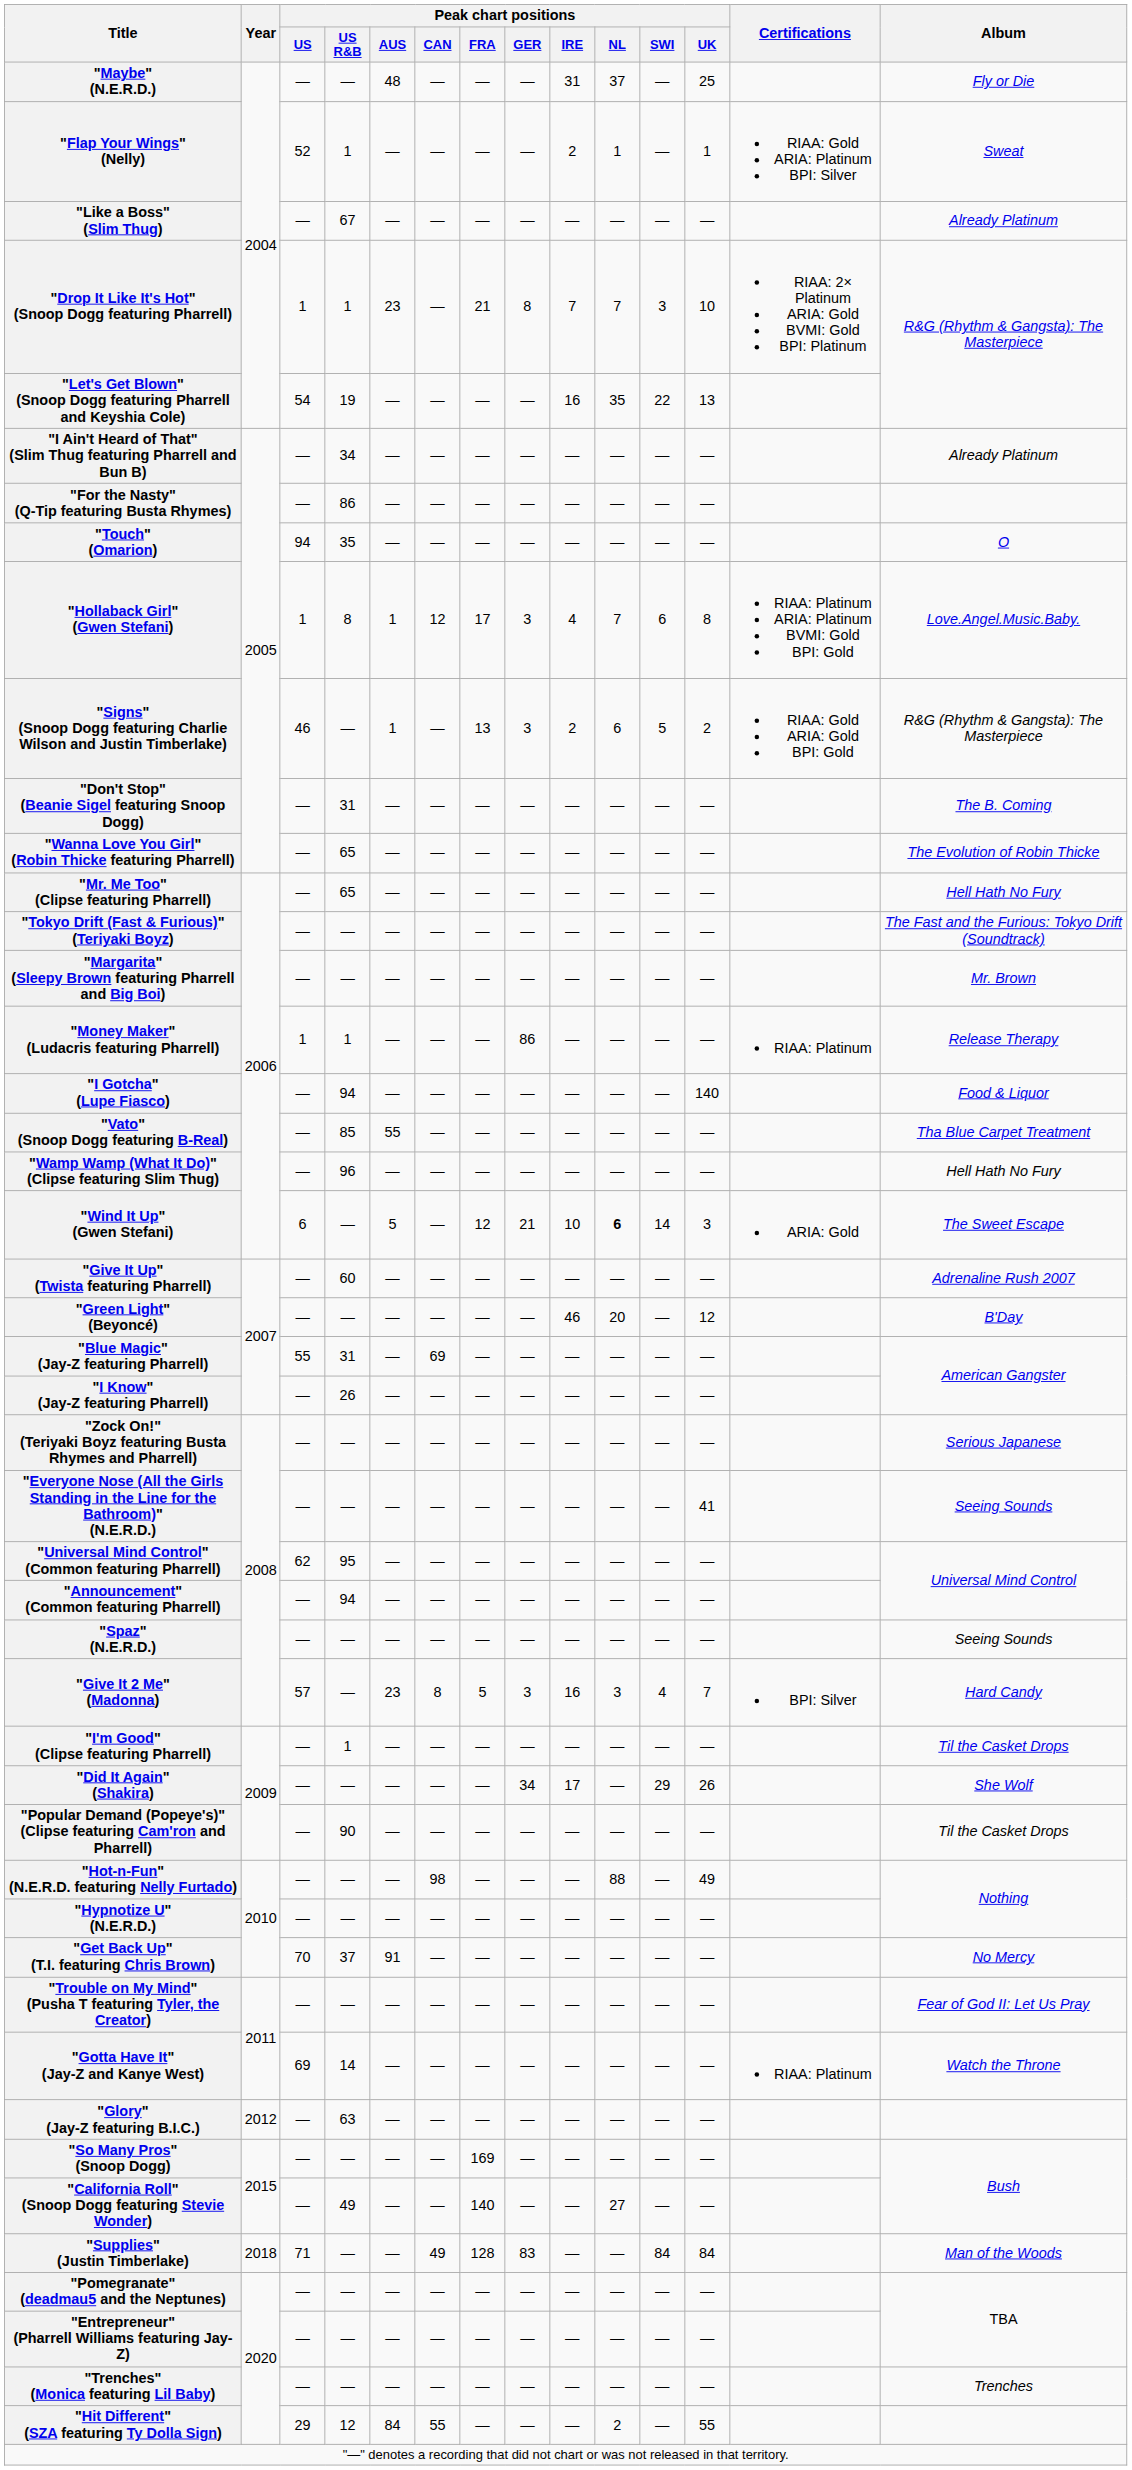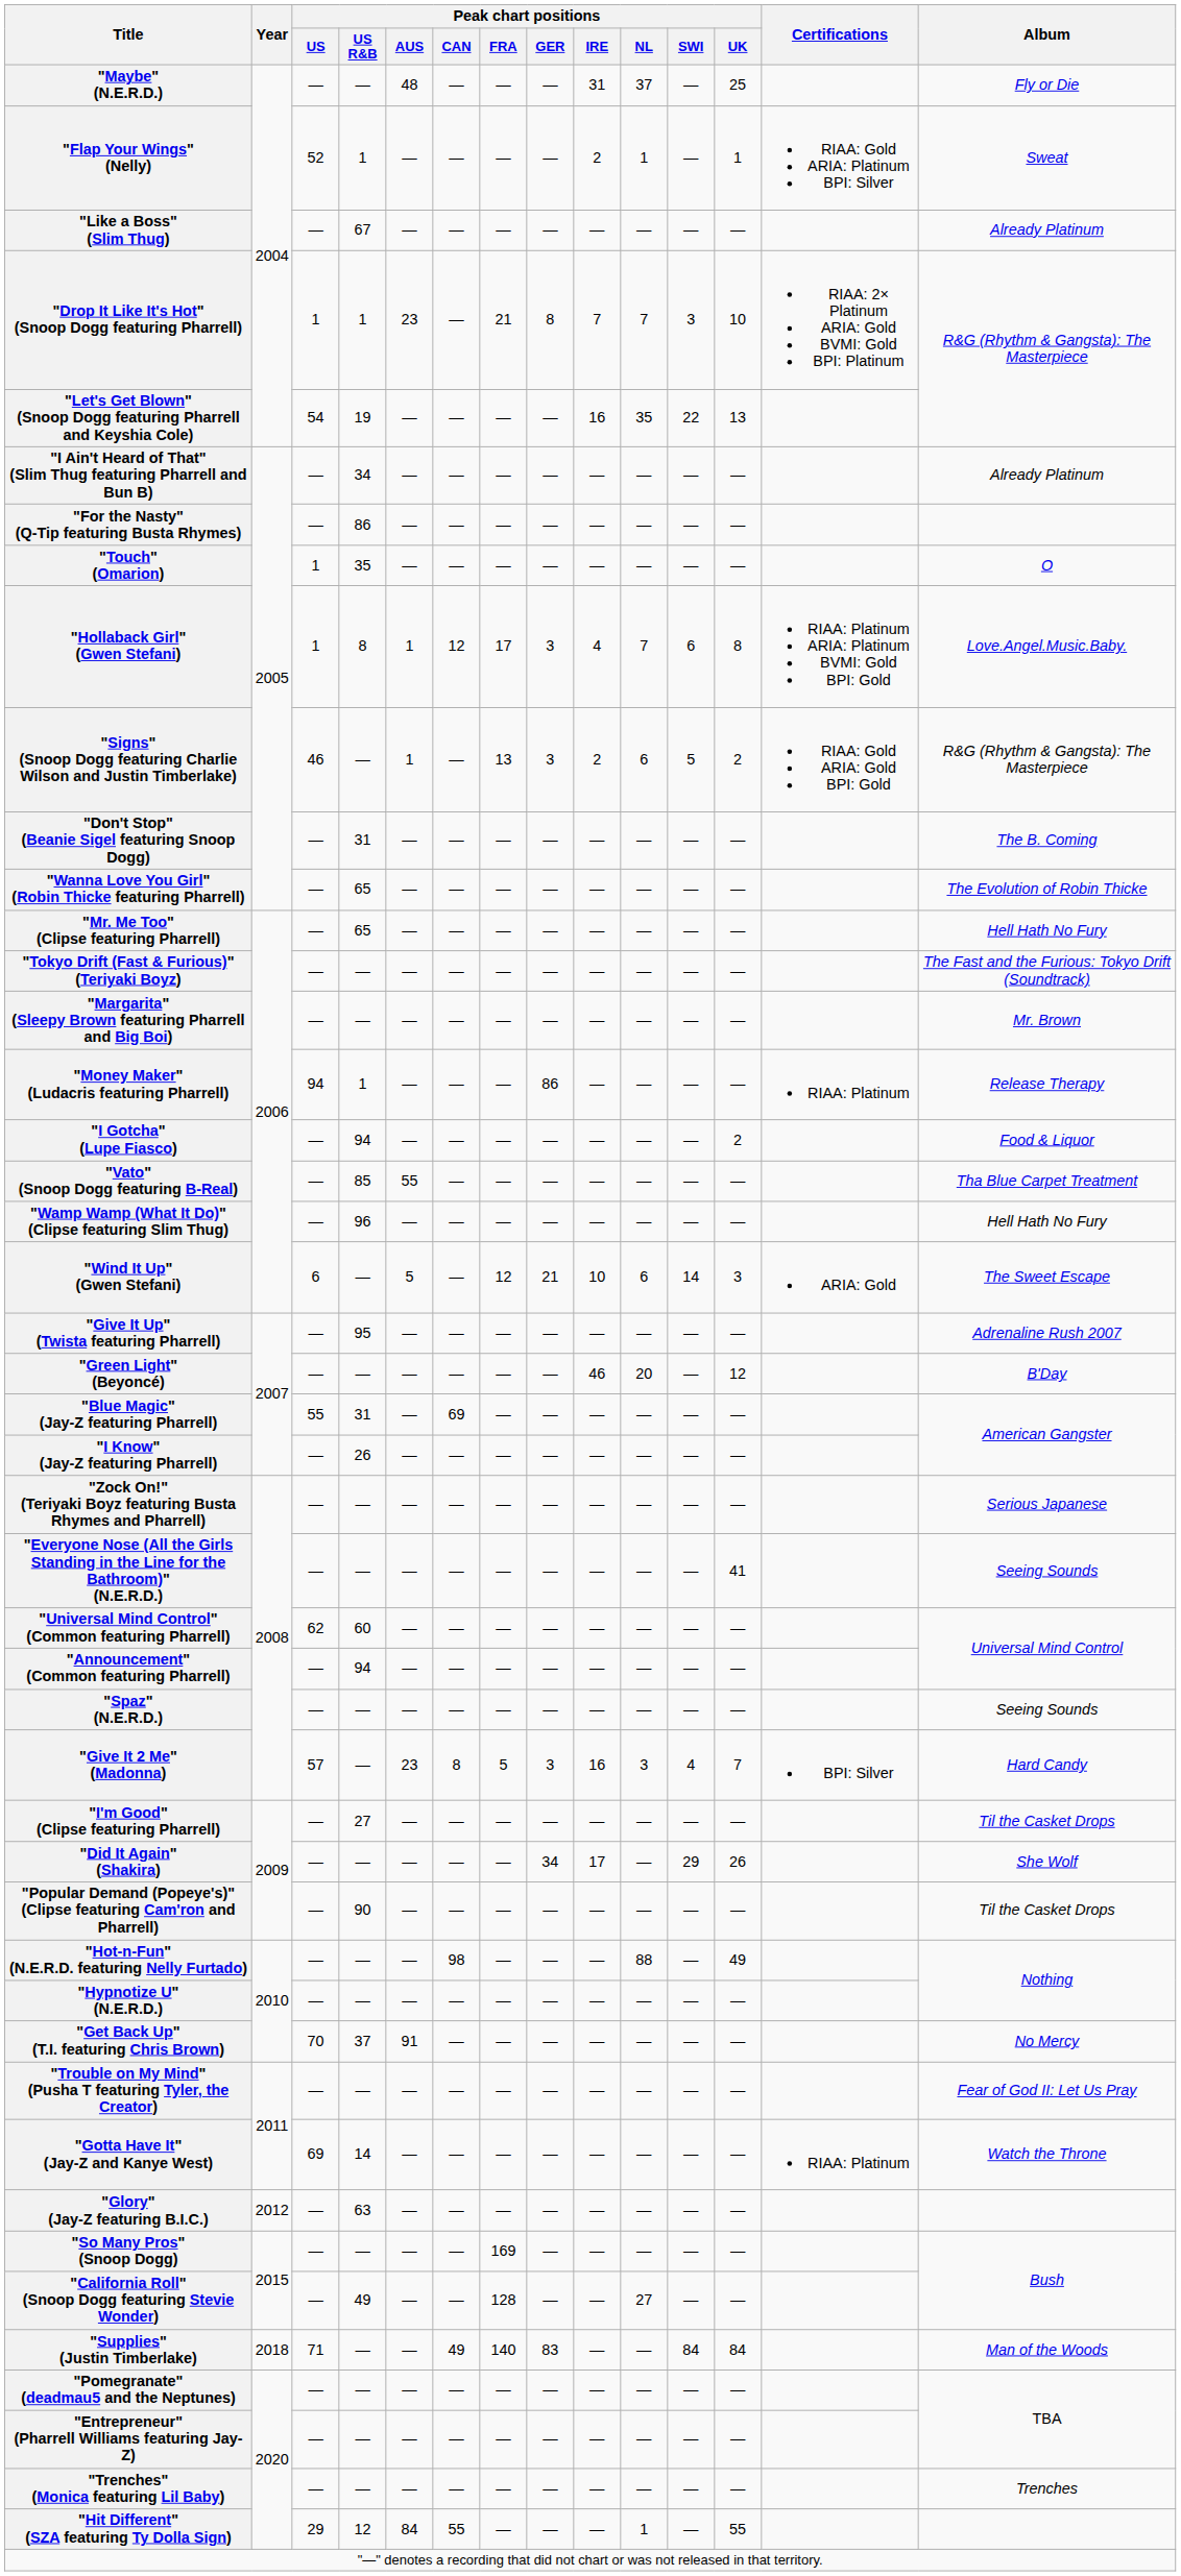"Touch" (Omarion) | Peak chart positions / US: 94 -> 1
"Money Maker" (Ludacris featuring Pharrell) | Peak chart positions / US: 1 -> 94
"I Gotcha" (Lupe Fiasco) | Peak chart positions / UK: 140 -> 2
"Wind It Up" (Gwen Stefani) | Peak chart positions / NL: bold -> normal
"Give It Up" (Twista featuring Pharrell) | Peak chart positions / US R&B: 60 -> 95
"Universal Mind Control" (Common featuring Pharrell) | Peak chart positions / US R&B: 95 -> 60
"I'm Good" (Clipse featuring Pharrell) | Peak chart positions / US R&B: 1 -> 27
"California Roll" (Snoop Dogg featuring Stevie Wonder) | Peak chart positions / FRA: 140 -> 128
"Supplies" (Justin Timberlake) | Peak chart positions / FRA: 128 -> 140
"Hit Different" (SZA featuring Ty Dolla Sign) | Peak chart positions / NL: 2 -> 1
